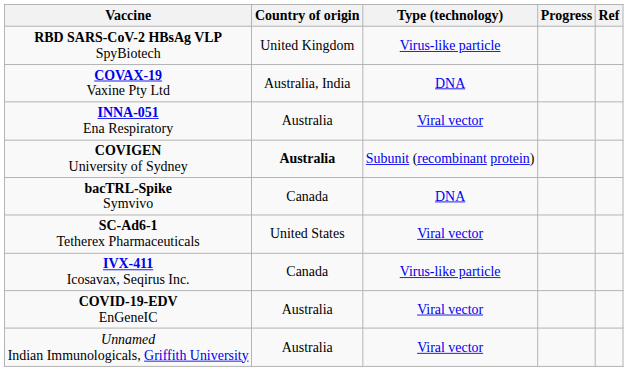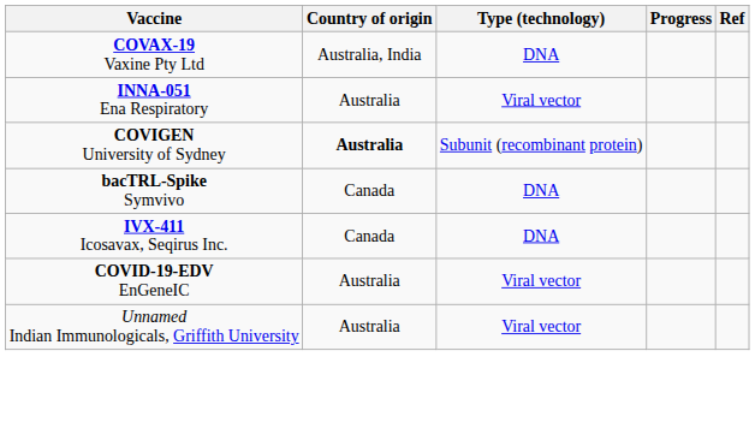- row: RBD SARS-CoV-2 HBsAg VLP SpyBiotech | United Kingdom | Virus-like particle
- row: SC-Ad6-1 Tetherex Pharmaceuticals | United States | Viral vector
IVX-411 Icosavax, Seqirus Inc. | Type (technology): Virus-like particle -> DNA
